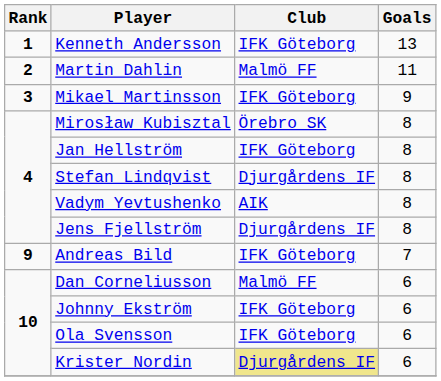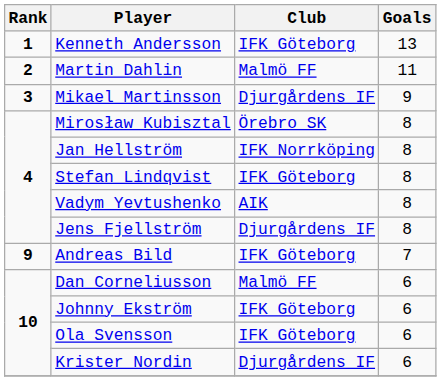Mikael Martinsson | Club: IFK Göteborg -> Djurgårdens IF
Jan Hellström | Club: IFK Göteborg -> IFK Norrköping
Stefan Lindqvist | Club: Djurgårdens IF -> IFK Göteborg
Krister Nordin | Club: khaki background -> no background
